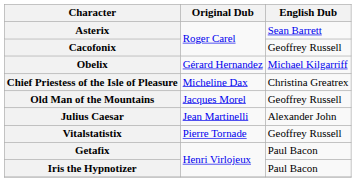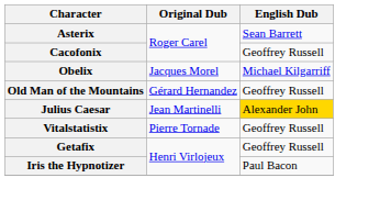Obelix | Original Dub: Gérard Hernandez -> Jacques Morel
- row: Chief Priestess of the Isle of Pleasure | Micheline Dax | Christina Greatrex
Old Man of the Mountains | Original Dub: Jacques Morel -> Gérard Hernandez
Julius Caesar | English Dub: no background -> gold background
Getafix | English Dub: Paul Bacon -> Geoffrey Russell
